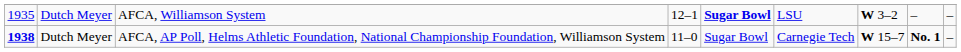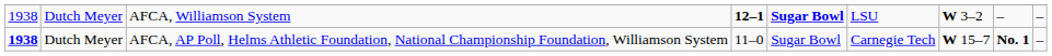AFCA, Williamson System | column 1: 1935 -> 1938
AFCA, Williamson System | column 4: normal -> bold
